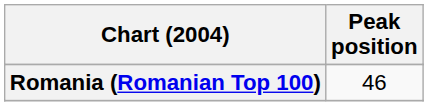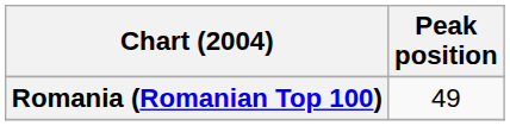Romania (Romanian Top 100) | Peak position: 46 -> 49
